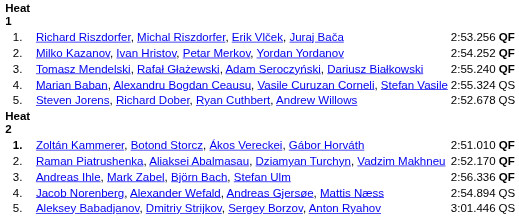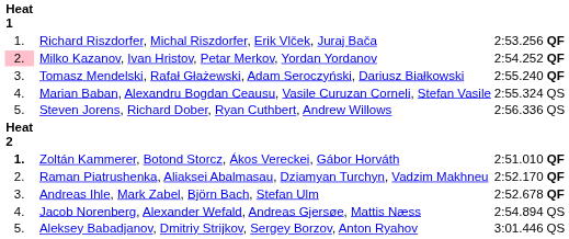Milko Kazanov, Ivan Hristov, Petar Merkov, Yordan Yordanov | Heat 1: no background -> pink background
Steven Jorens, Richard Dober, Ryan Cuthbert, Andrew Willows | column 4: 2:52.678 -> 2:56.336
Andreas Ihle, Mark Zabel, Björn Bach, Stefan Ulm | column 4: 2:56.336 -> 2:52.678
